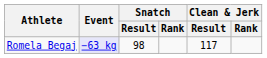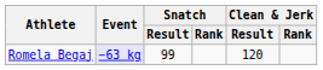Romela Begaj | Snatch / Result: 98 -> 99
Romela Begaj | Clean & Jerk / Result: 117 -> 120
